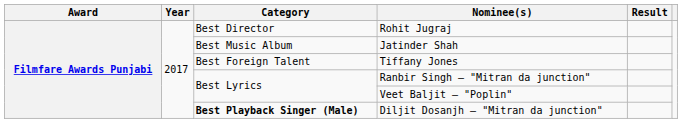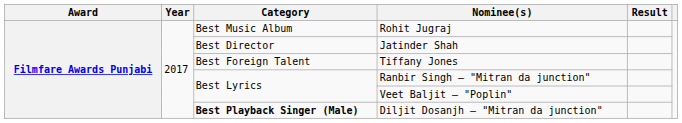Rohit Jugraj | Category: Best Director -> Best Music Album
Jatinder Shah | Category: Best Music Album -> Best Director
